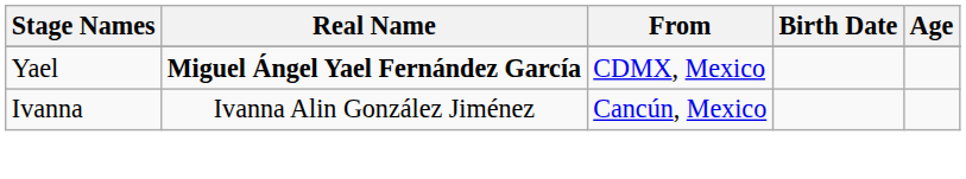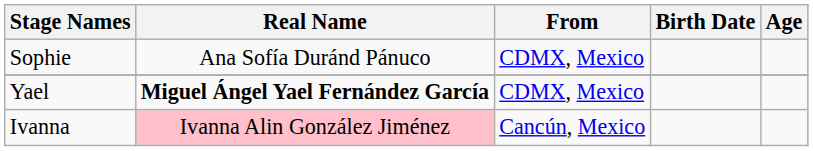+ row: Sophie | Ana Sofía Duránd Pánuco | CDMX, Mexico
Ivanna | Real Name: no background -> pink background
